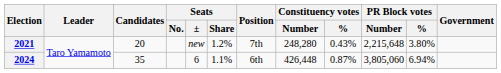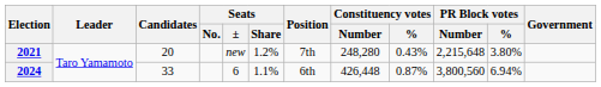2024 | Candidates: 35 -> 33
2024 | PR Block votes / Number: 3,805,060 -> 3,800,560
